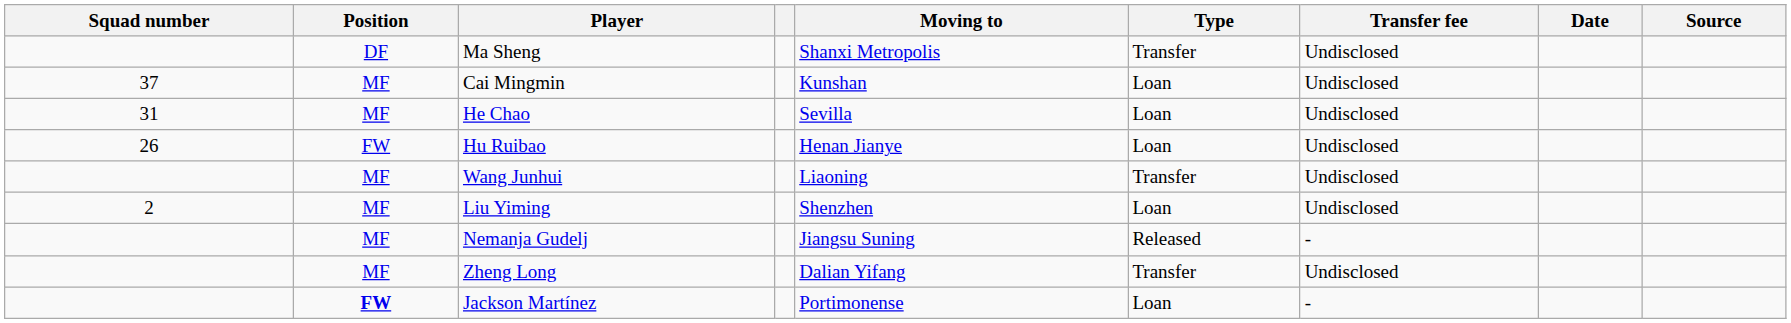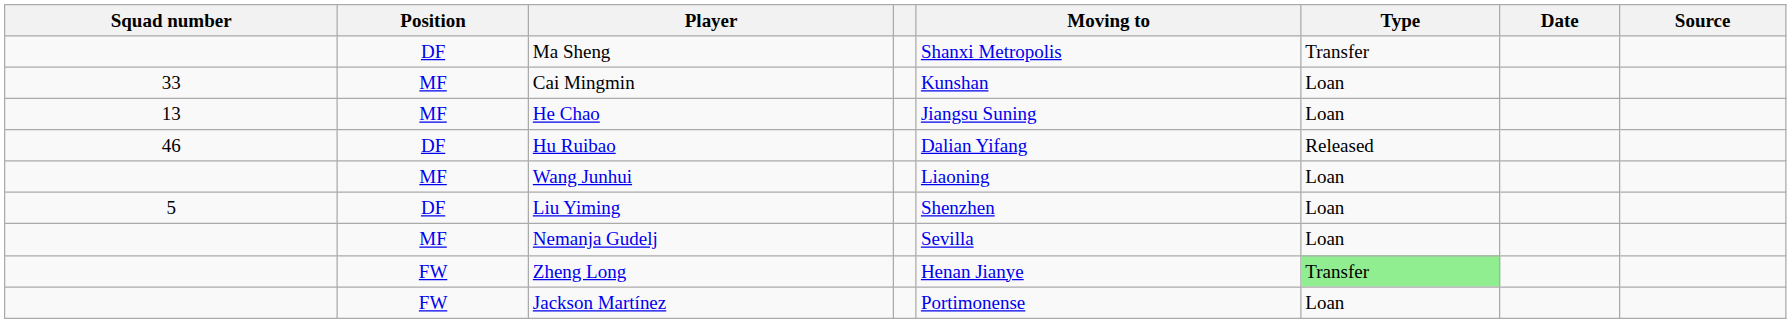- column: Transfer fee | Undisclosed | Undisclosed | Undisclosed | Undisclosed | Undisclosed | Undisclosed | - | Undisclosed | -
Cai Mingmin | Squad number: 37 -> 33
He Chao | Squad number: 31 -> 13
He Chao | Moving to: Sevilla -> Jiangsu Suning
Hu Ruibao | Squad number: 26 -> 46
Hu Ruibao | Position: FW -> DF
Hu Ruibao | Moving to: Henan Jianye -> Dalian Yifang
Hu Ruibao | Type: Loan -> Released
Wang Junhui | Type: Transfer -> Loan
Liu Yiming | Squad number: 2 -> 5
Liu Yiming | Position: MF -> DF
Nemanja Gudelj | Moving to: Jiangsu Suning -> Sevilla
Nemanja Gudelj | Type: Released -> Loan
Zheng Long | Position: MF -> FW
Zheng Long | Moving to: Dalian Yifang -> Henan Jianye
Zheng Long | Type: no background -> lightgreen background
Jackson Martínez | Position: bold -> normal
